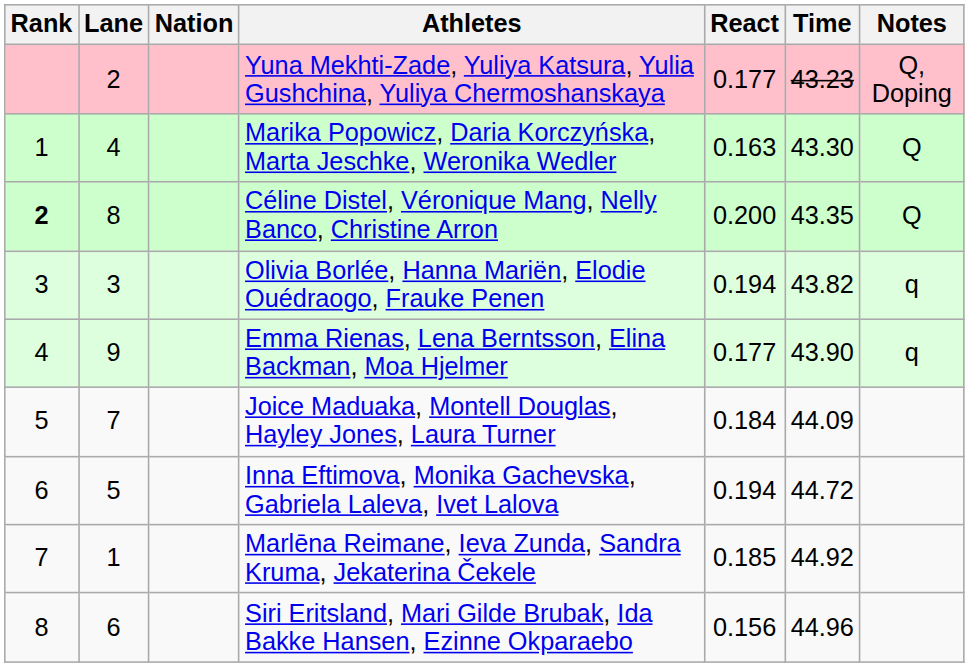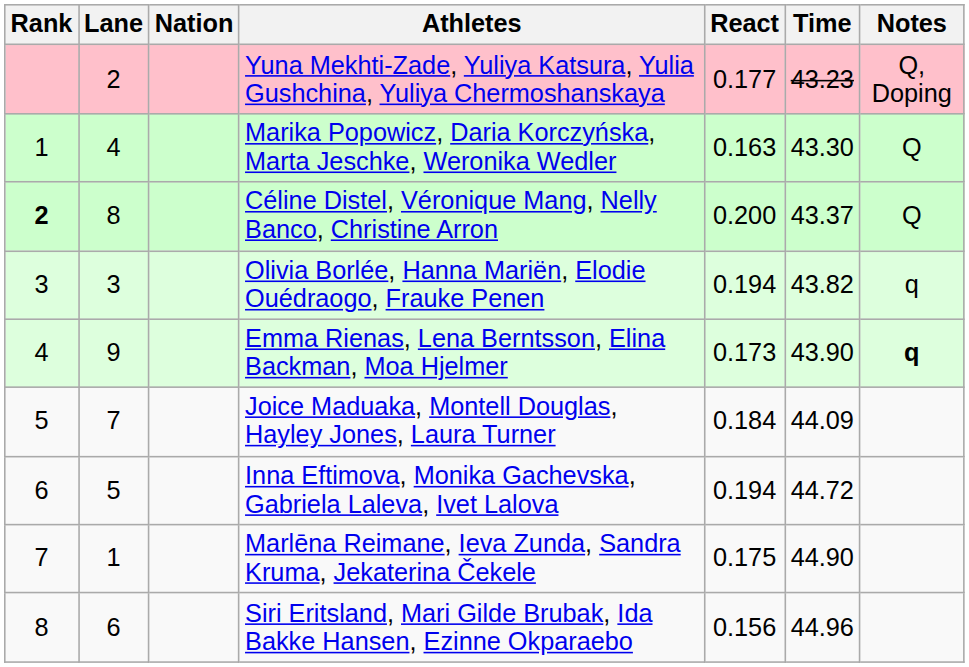Céline Distel, Véronique Mang, Nelly Banco, Christine Arron | Time: 43.35 -> 43.37
Emma Rienas, Lena Berntsson, Elina Backman, Moa Hjelmer | React: 0.177 -> 0.173
Emma Rienas, Lena Berntsson, Elina Backman, Moa Hjelmer | Notes: normal -> bold
Marlēna Reimane, Ieva Zunda, Sandra Kruma, Jekaterina Čekele | React: 0.185 -> 0.175
Marlēna Reimane, Ieva Zunda, Sandra Kruma, Jekaterina Čekele | Time: 44.92 -> 44.90
